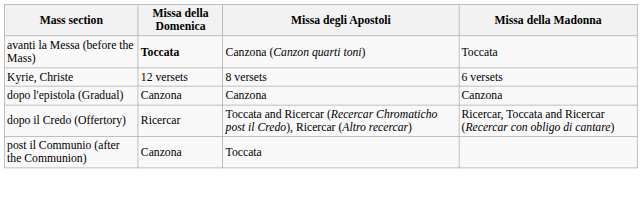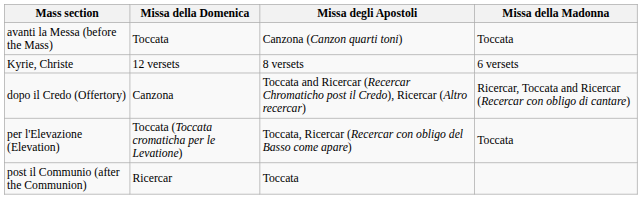avanti la Messa (before the Mass) | Missa della Domenica: bold -> normal
- row: dopo l'epistola (Gradual) | Canzona | Canzona | Canzona
dopo il Credo (Offertory) | Missa della Domenica: Ricercar -> Canzona
+ row: per l'Elevazione (Elevation) | Toccata (Toccata cromaticha per le Levatione) | Toccata, Ricercar (Recercar con obligo del Basso come apare) | Toccata
post il Communio (after the Communion) | Missa della Domenica: Canzona -> Ricercar
